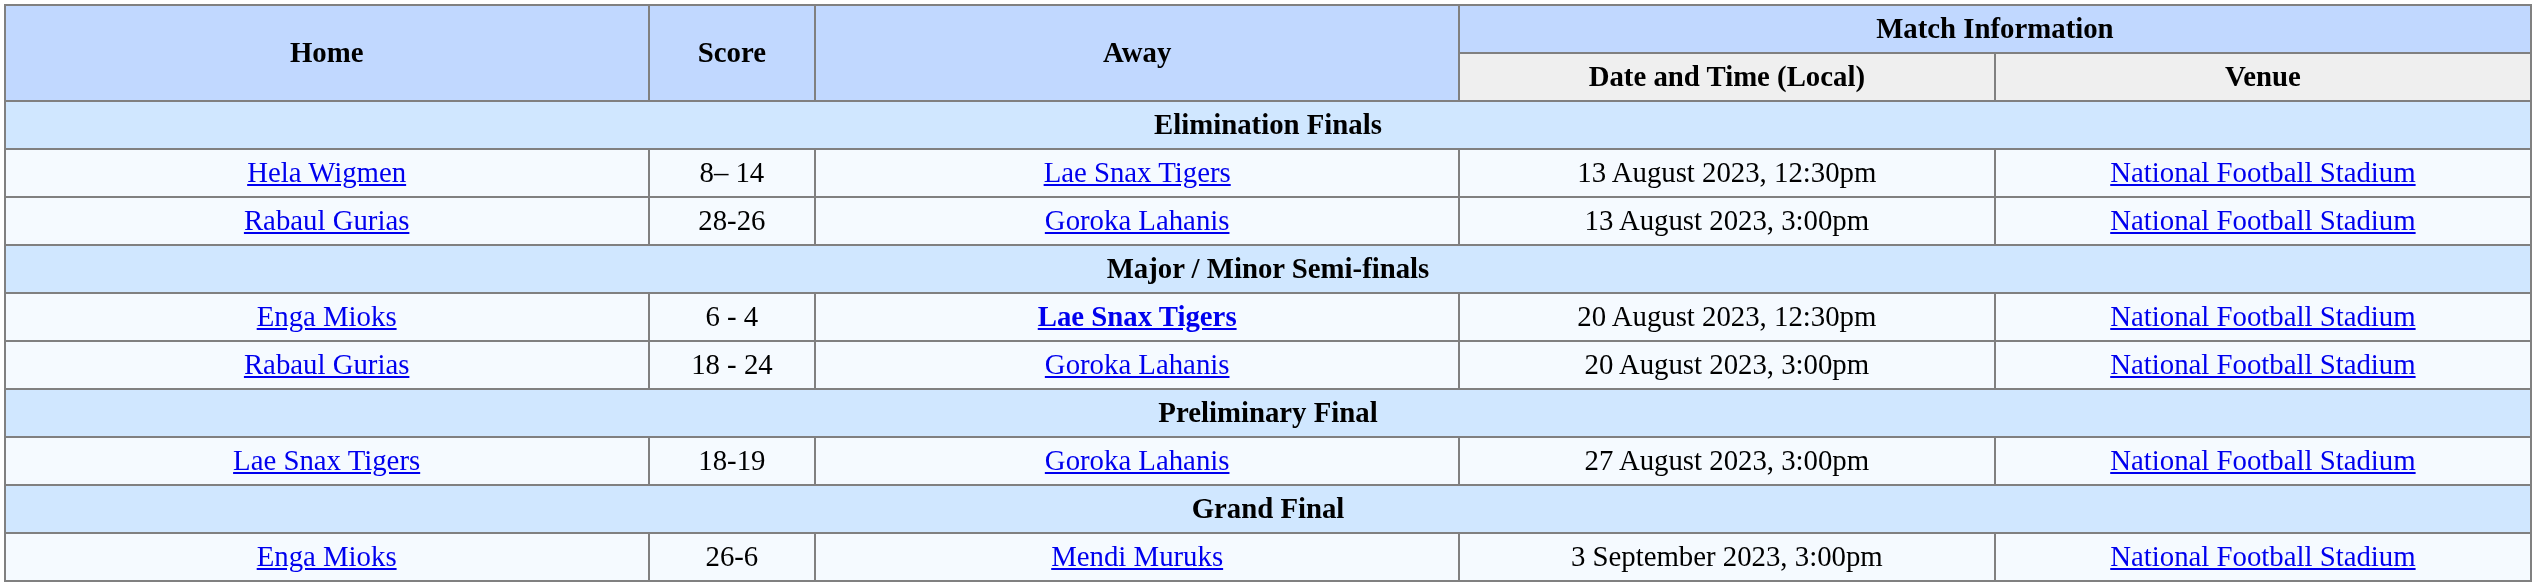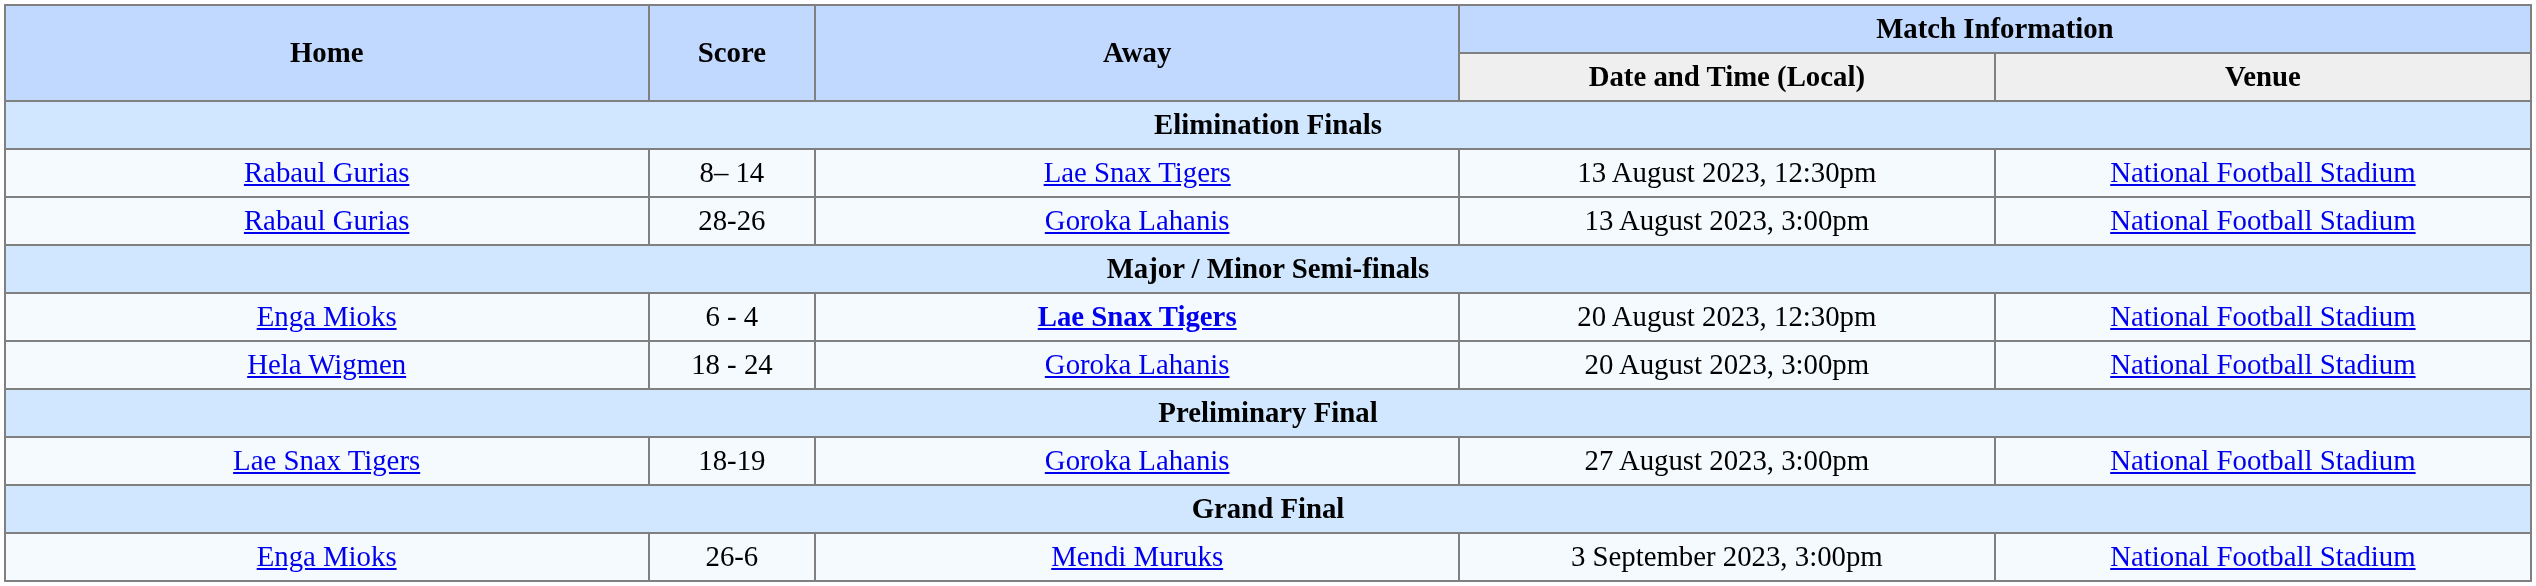13 August 2023, 12:30pm | Home: Hela Wigmen -> Rabaul Gurias
20 August 2023, 3:00pm | Home: Rabaul Gurias -> Hela Wigmen
